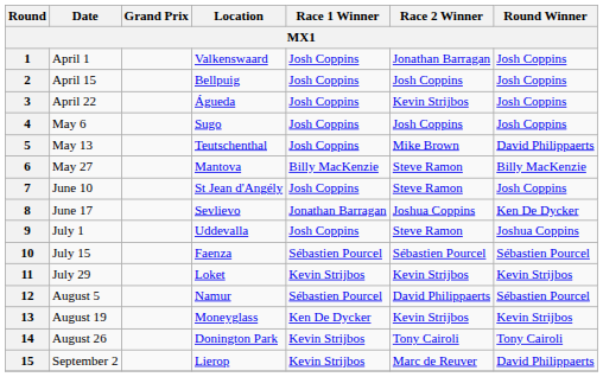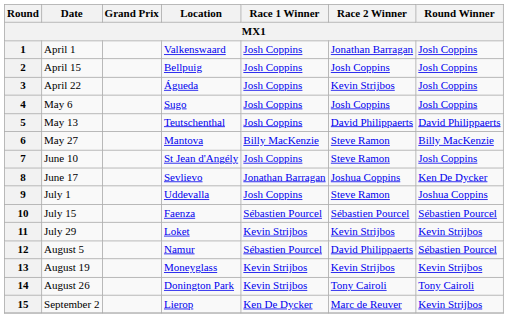5 | Race 2 Winner: Mike Brown -> David Philippaerts
13 | Race 1 Winner: Ken De Dycker -> Kevin Strijbos
15 | Race 1 Winner: Kevin Strijbos -> Ken De Dycker
15 | Round Winner: David Philippaerts -> Kevin Strijbos
